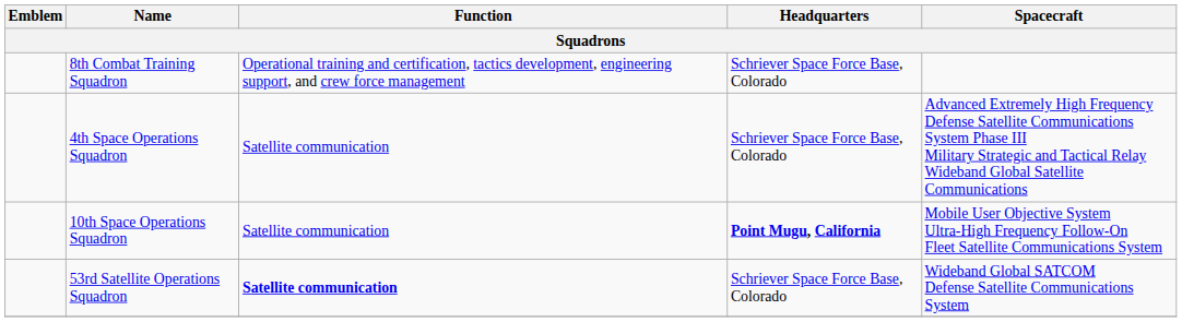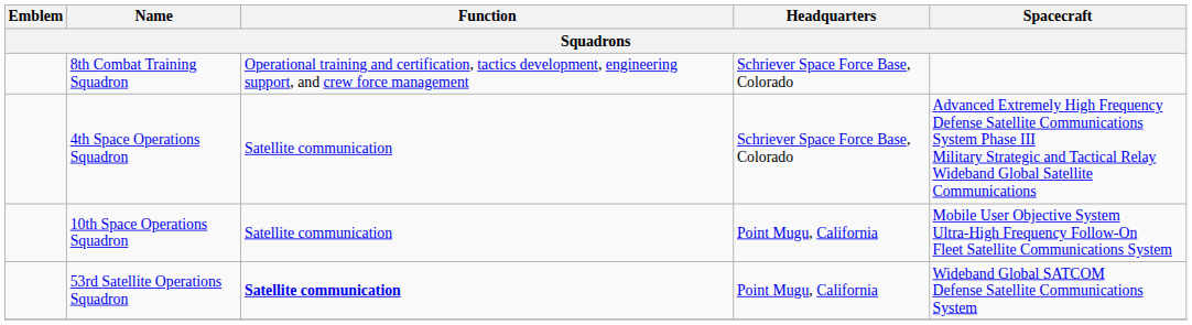10th Space Operations Squadron | Headquarters: bold -> normal
53rd Satellite Operations Squadron | Headquarters: Schriever Space Force Base, Colorado -> Point Mugu, California
